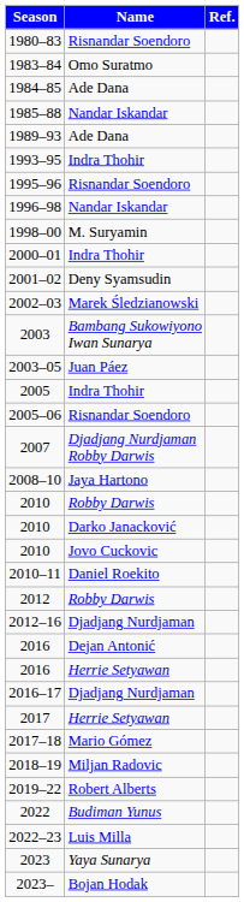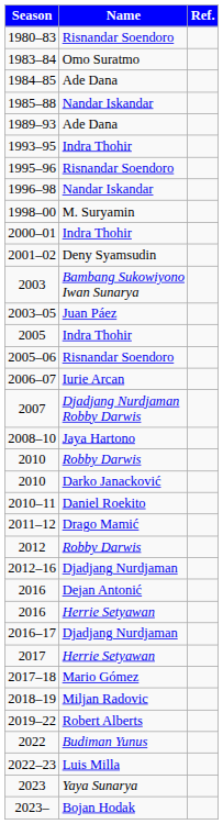- row: 2002–03 | Marek Śledzianowski
+ row: 2006–07 | Iurie Arcan
- row: 2010 | Jovo Cuckovic
+ row: 2011–12 | Drago Mamić
